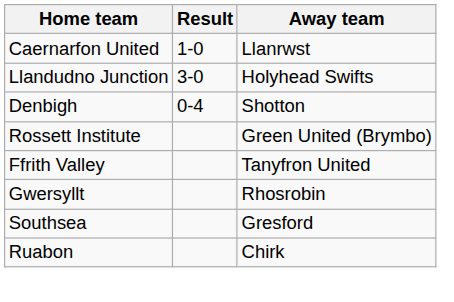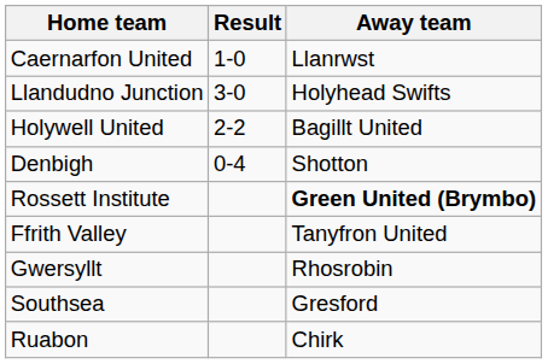+ row: Holywell United | 2-2 | Bagillt United
Rossett Institute | Away team: normal -> bold
